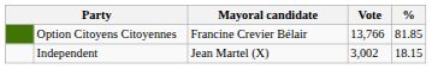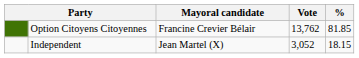Option Citoyens Citoyennes | Vote: 13,766 -> 13,762
Independent | Vote: 3,002 -> 3,052
